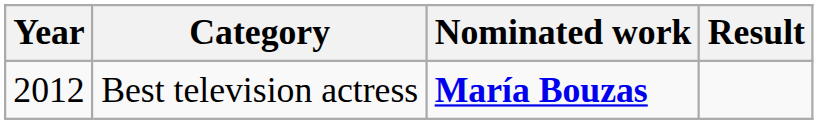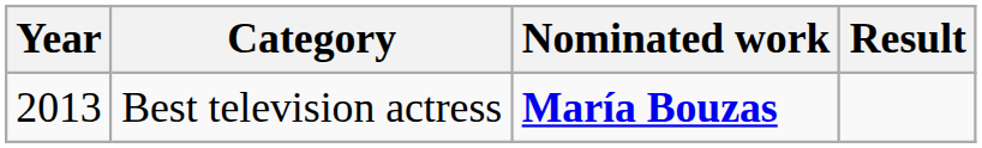Best television actress | Year: 2012 -> 2013
